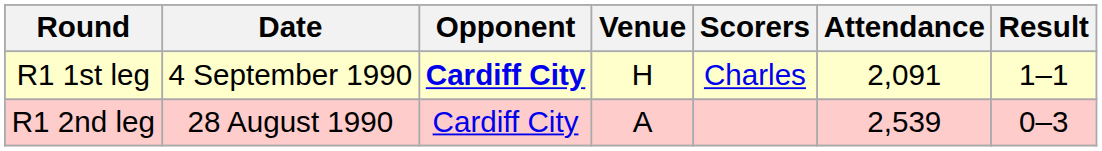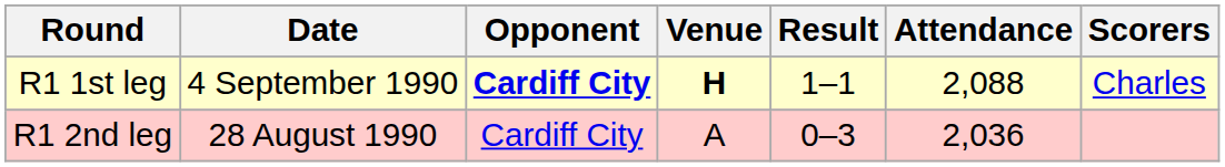columns swapped: Result <-> Scorers
R1 1st leg | Venue: normal -> bold
R1 1st leg | Attendance: 2,091 -> 2,088
R1 2nd leg | Attendance: 2,539 -> 2,036
